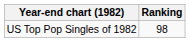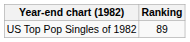US Top Pop Singles of 1982 | Ranking: 98 -> 89
